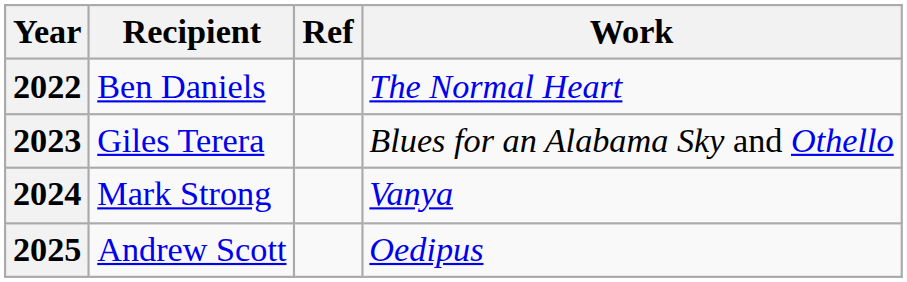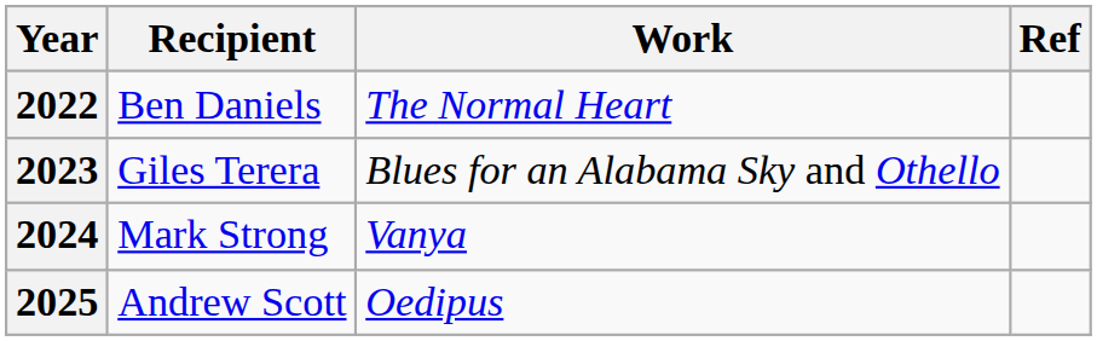columns swapped: Work <-> Ref
